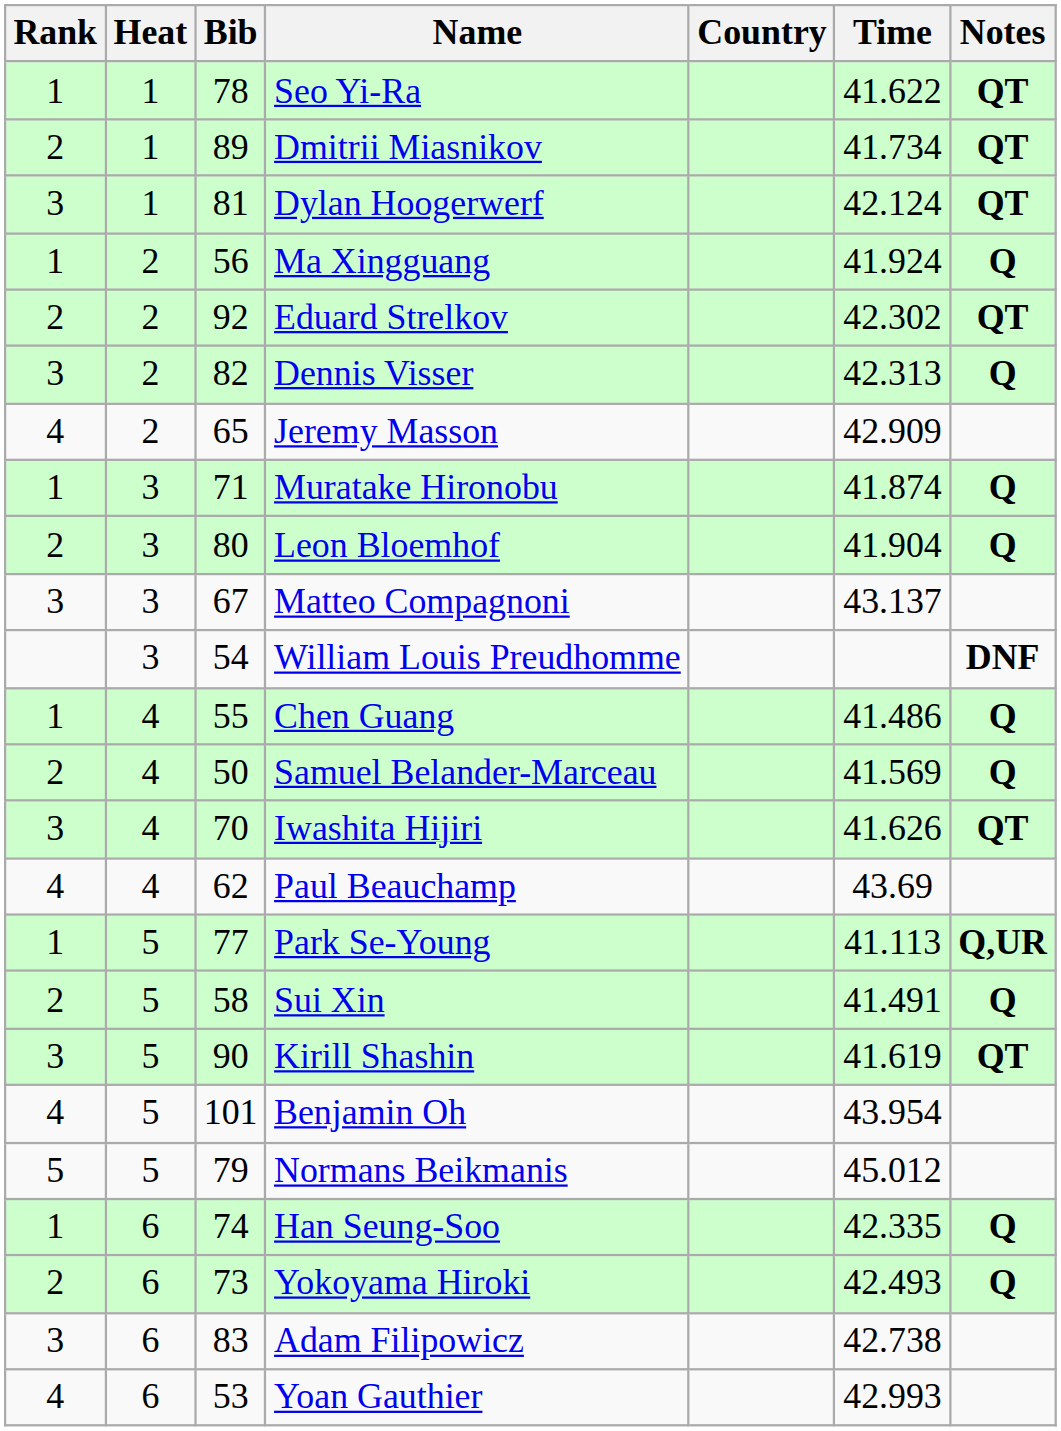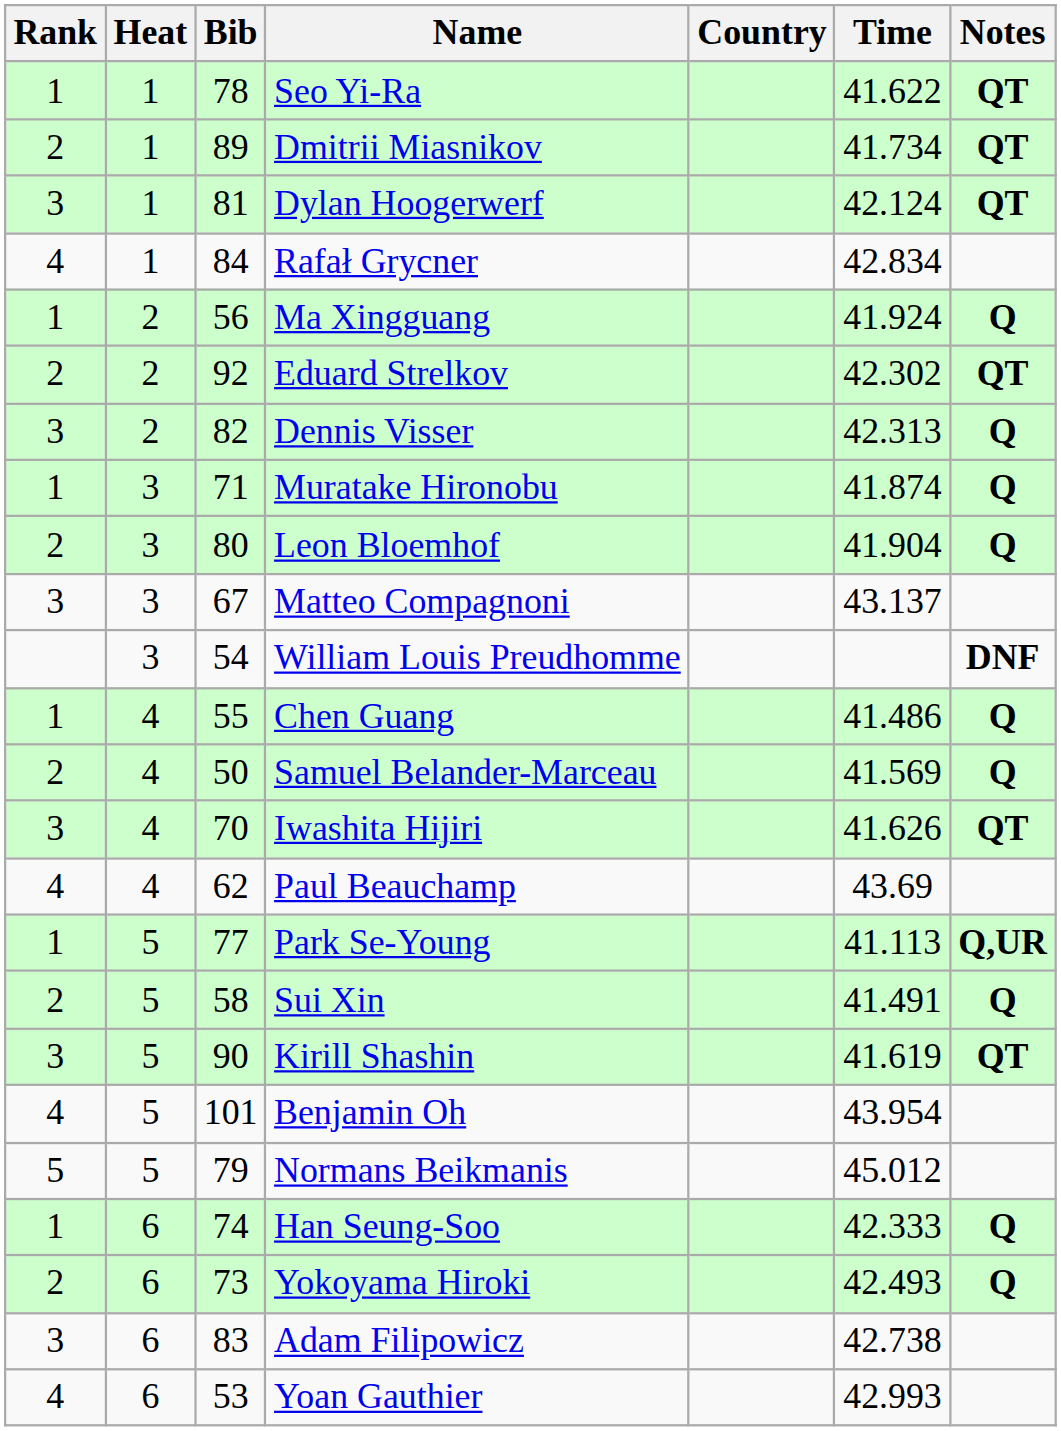+ row: 4 | 1 | 84 | Rafał Grycner | 42.834
- row: 4 | 2 | 65 | Jeremy Masson | 42.909
Han Seung-Soo | Time: 42.335 -> 42.333
